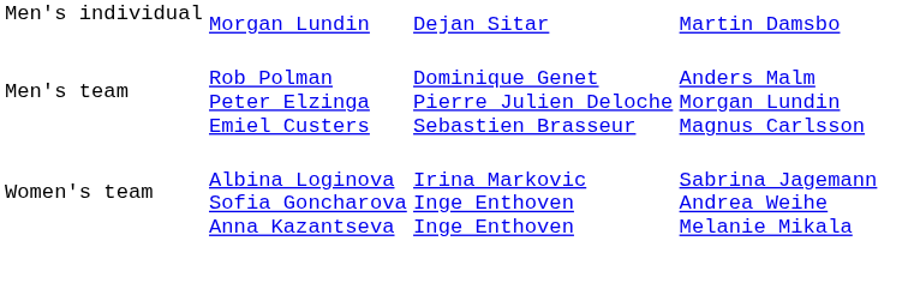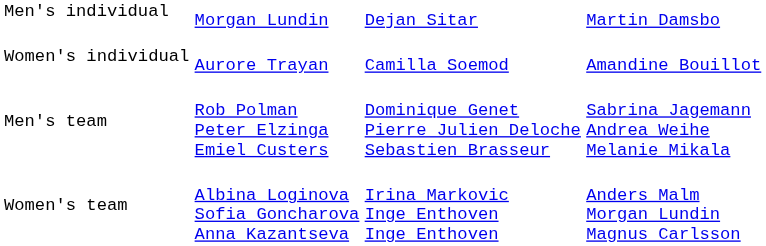+ row: Women's individual | Aurore Trayan | Camilla Soemod | Amandine Bouillot
Men's team | column 4: Anders Malm Morgan Lundin Magnus Carlsson -> Sabrina Jagemann Andrea Weihe Melanie Mikala
Women's team | column 4: Sabrina Jagemann Andrea Weihe Melanie Mikala -> Anders Malm Morgan Lundin Magnus Carlsson
